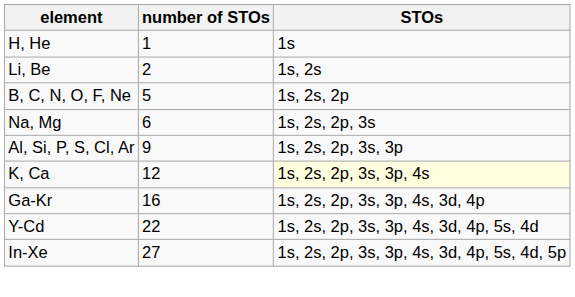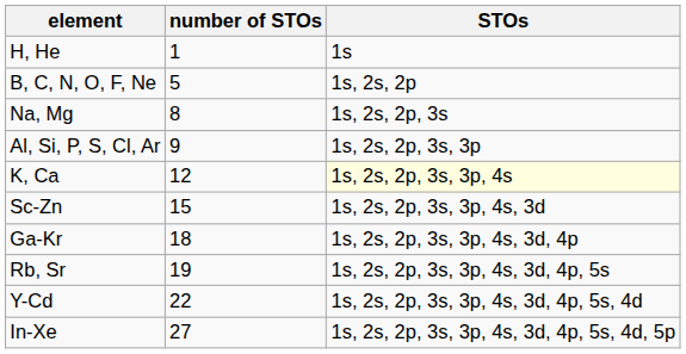- row: Li, Be | 2 | 1s, 2s
Na, Mg | number of STOs: 6 -> 8
+ row: Sc-Zn | 15 | 1s, 2s, 2p, 3s, 3p, 4s, 3d
Ga-Kr | number of STOs: 16 -> 18
+ row: Rb, Sr | 19 | 1s, 2s, 2p, 3s, 3p, 4s, 3d, 4p, 5s
